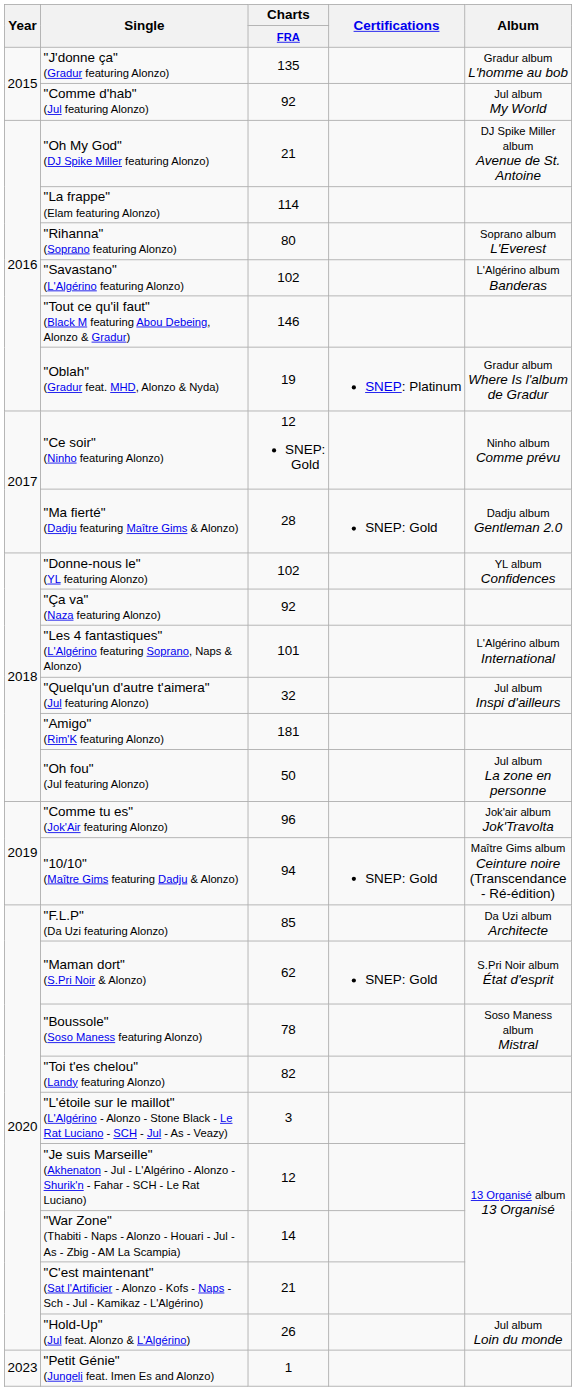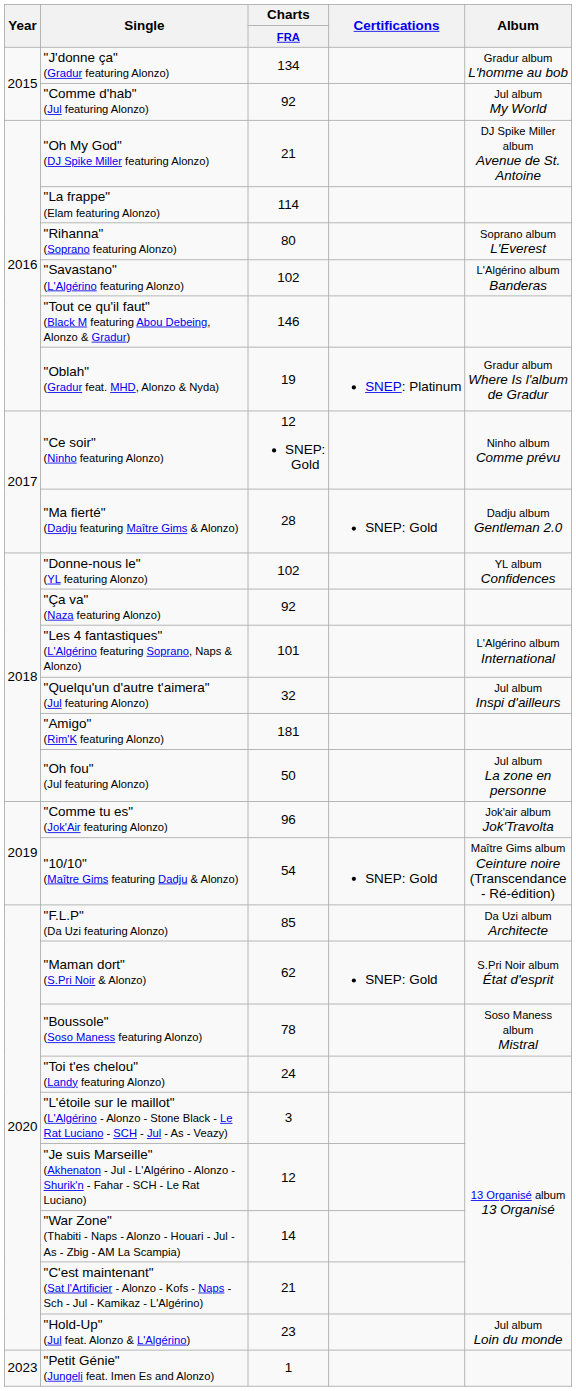"J'donne ça" (Gradur featuring Alonzo) | Charts / FRA: 135 -> 134
"10/10" (Maître Gims featuring Dadju & Alonzo) | Charts / FRA: 94 -> 54
"Toi t'es chelou" (Landy featuring Alonzo) | Charts / FRA: 82 -> 24
"Hold-Up" (Jul feat. Alonzo & L'Algérino) | Charts / FRA: 26 -> 23
